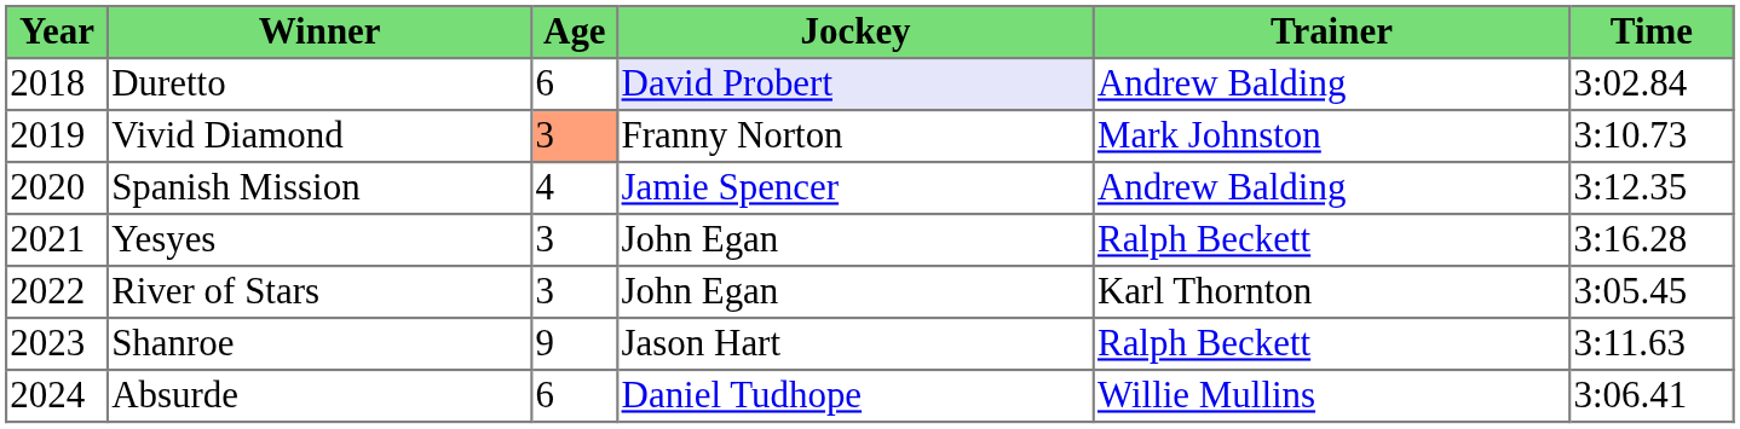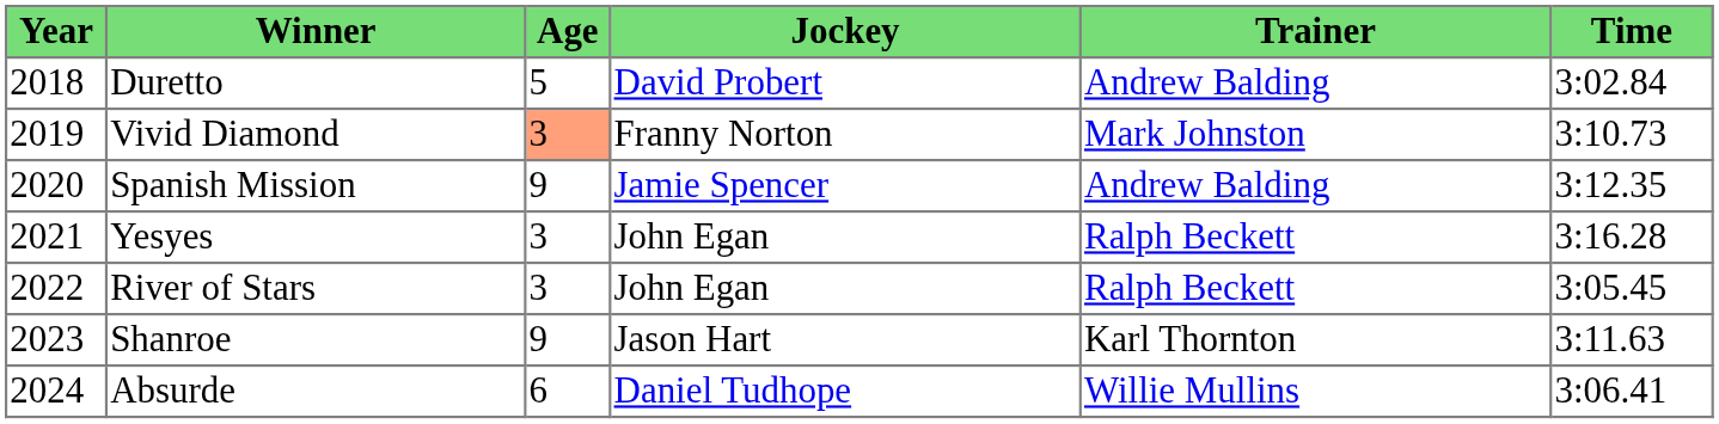Duretto | Age: 6 -> 5
Duretto | Jockey: lavender background -> no background
Spanish Mission | Age: 4 -> 9
River of Stars | Trainer: Karl Thornton -> Ralph Beckett
Shanroe | Trainer: Ralph Beckett -> Karl Thornton
